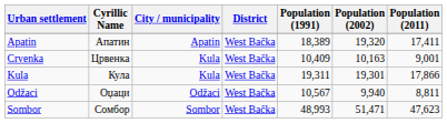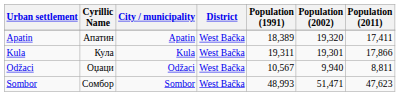- row: Crvenka | Црвенка | Kula | West Bačka | 10,409 | 10,163 | 9,001
